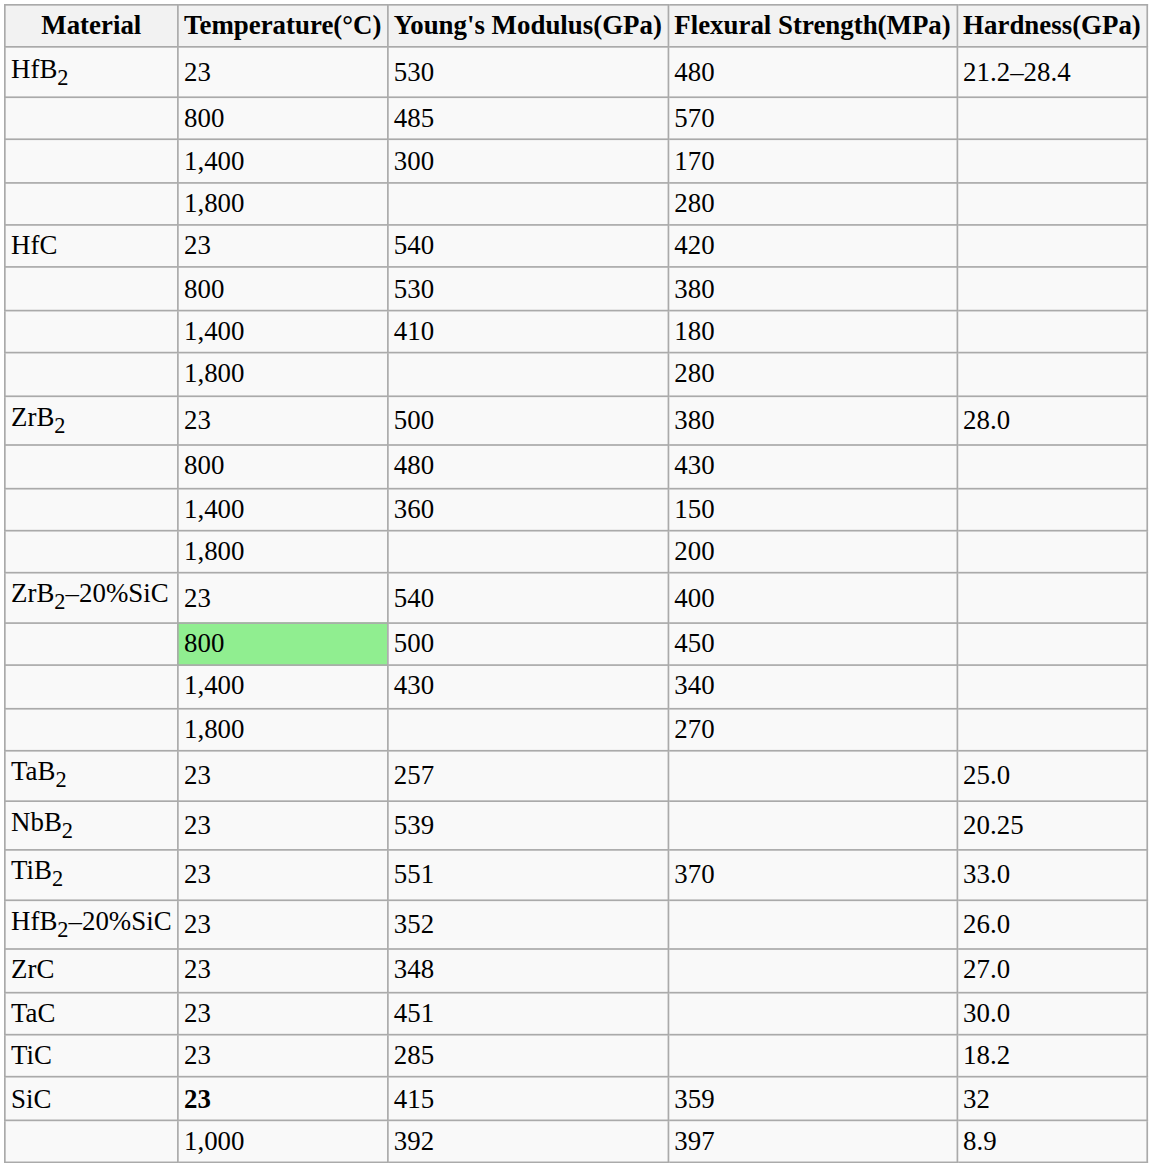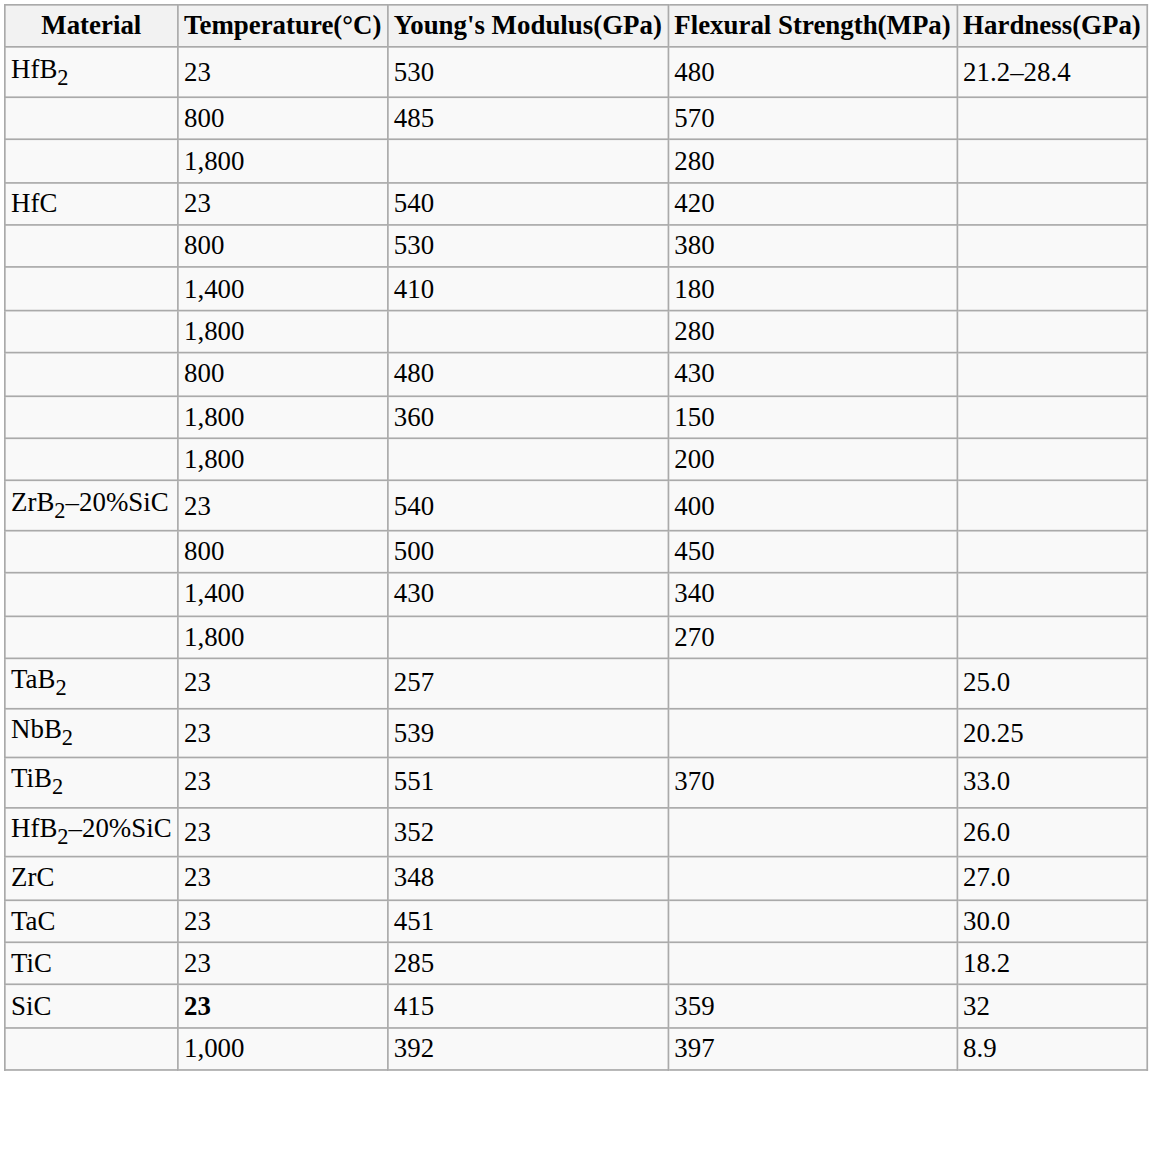- row: 1,400 | 300 | 170
- row: ZrB2 | 23 | 500 | 380 | 28.0
360 | Temperature(°C): 1,400 -> 1,800
500 / 450 | Temperature(°C): lightgreen background -> no background
